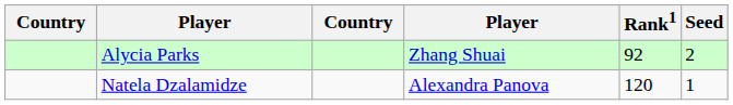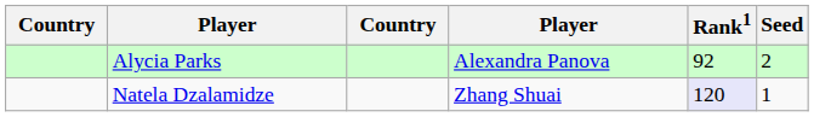Alycia Parks | column 4: Zhang Shuai -> Alexandra Panova
Natela Dzalamidze | column 4: Alexandra Panova -> Zhang Shuai
Natela Dzalamidze | Rank1: no background -> lavender background
